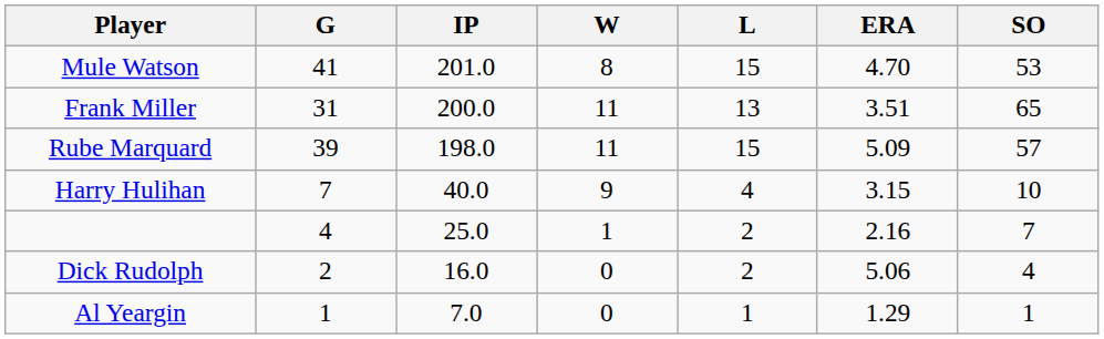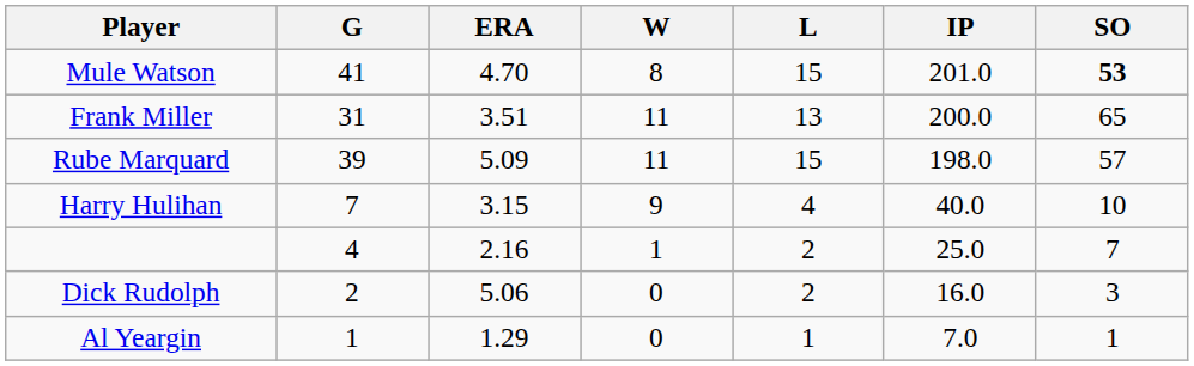columns swapped: IP <-> ERA
Mule Watson | SO: normal -> bold
Dick Rudolph | SO: 4 -> 3
